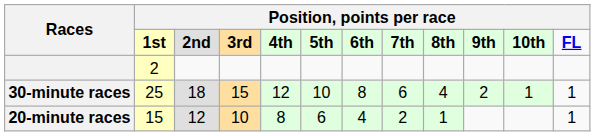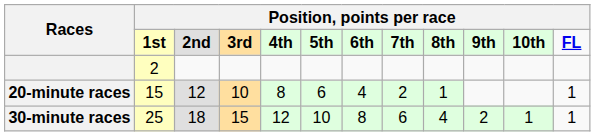rows swapped: 30-minute races <-> 20-minute races
